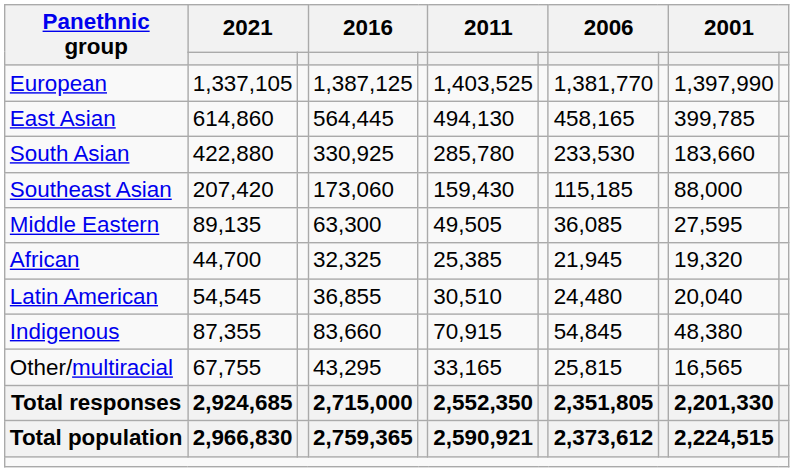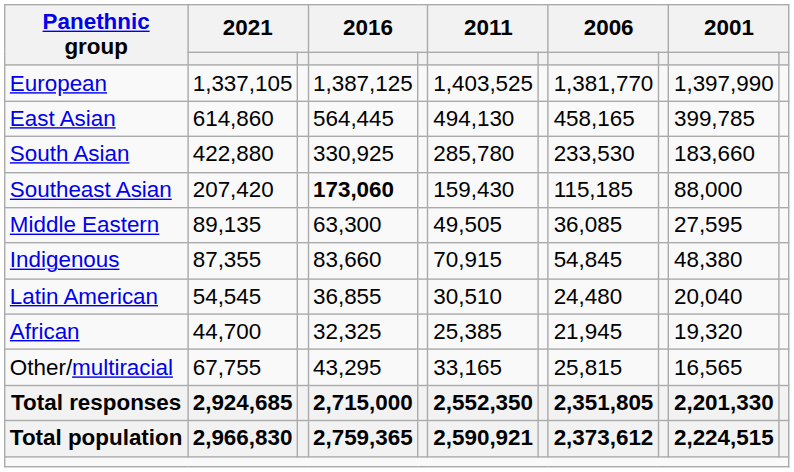Southeast Asian | column 4: normal -> bold
rows swapped: Indigenous <-> African
